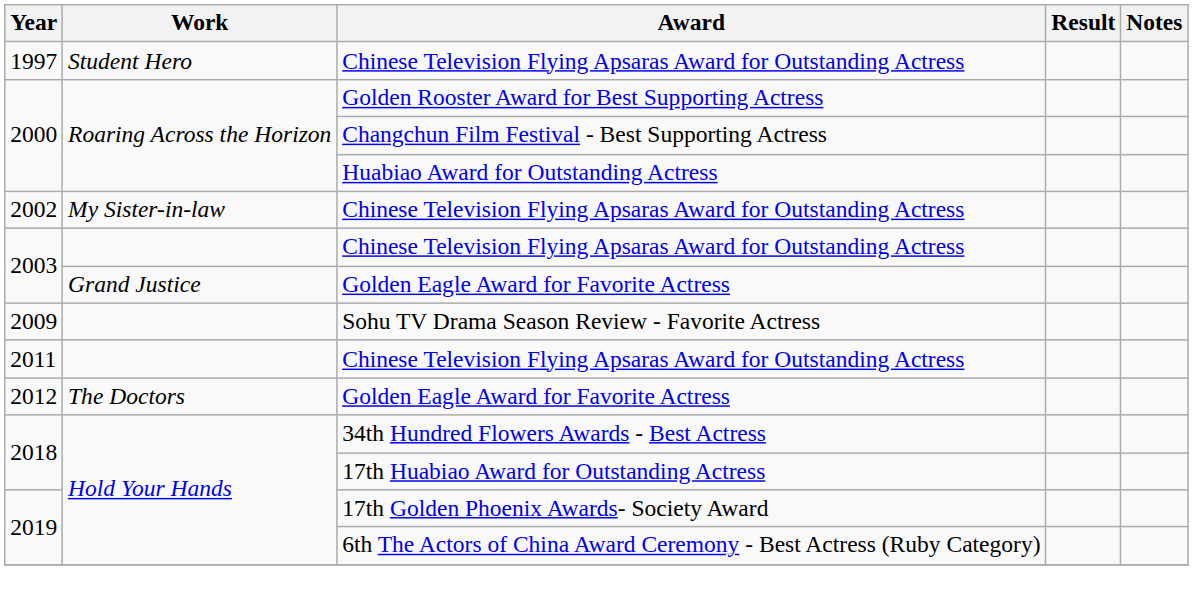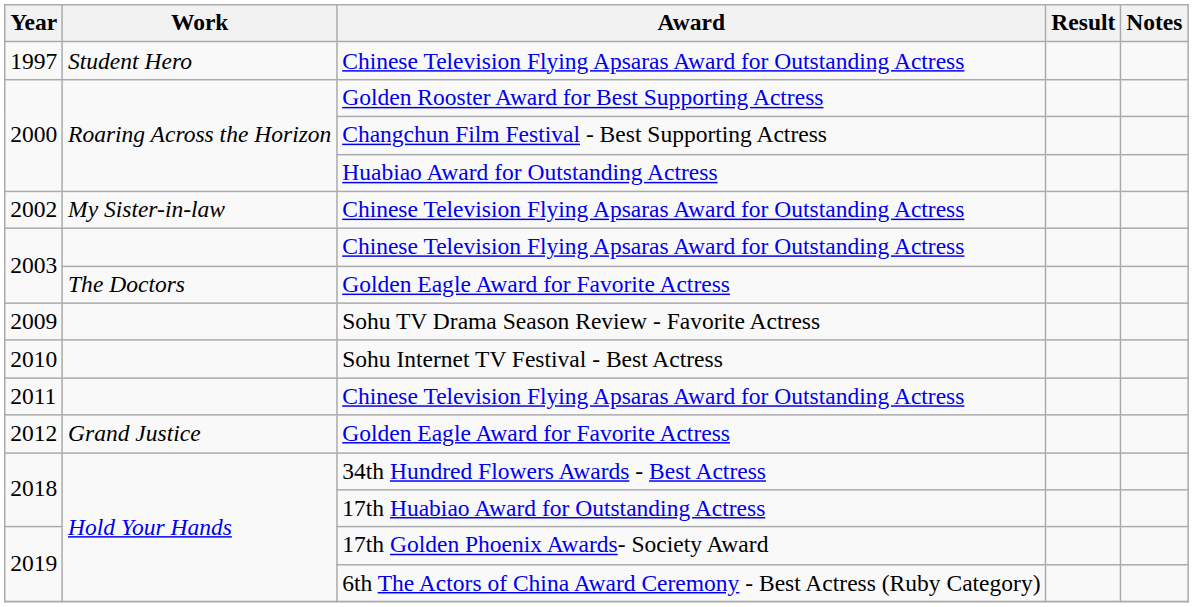2003 / Golden Eagle Award for Favorite Actress | Work: Grand Justice -> The Doctors
+ row: 2010 | Sohu Internet TV Festival - Best Actress
2012 / Golden Eagle Award for Favorite Actress | Work: The Doctors -> Grand Justice
